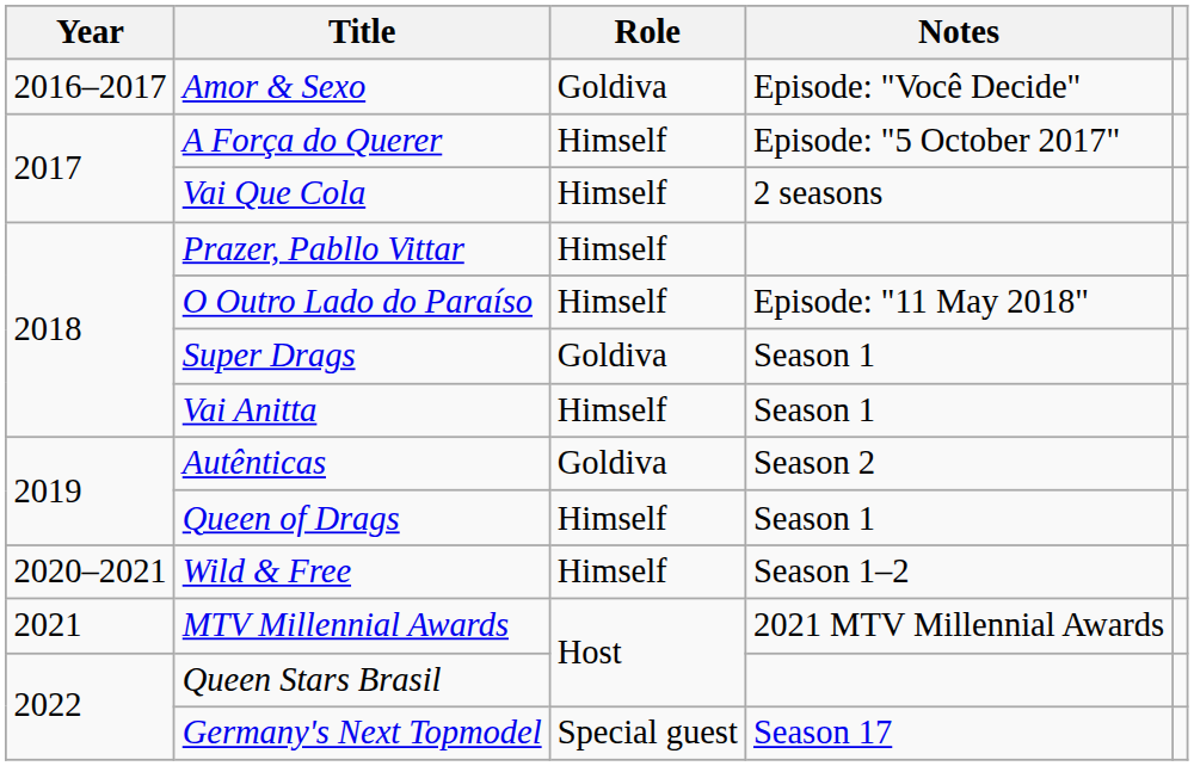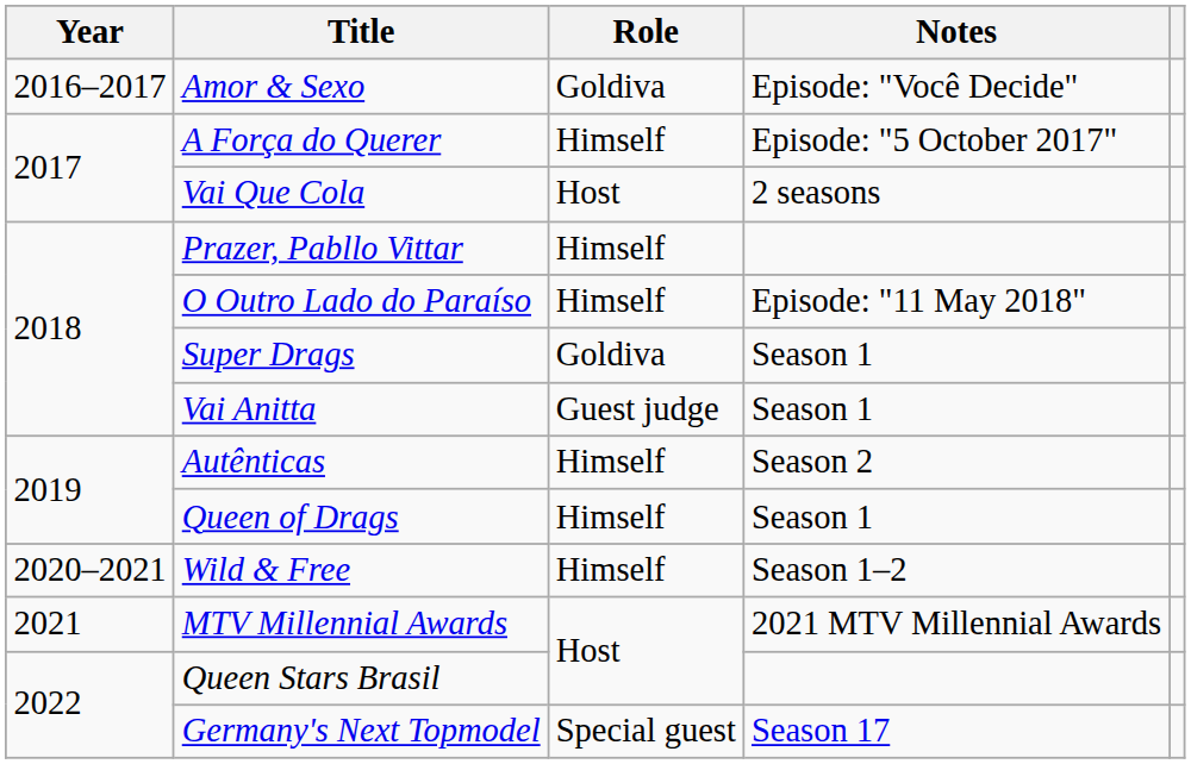Vai Que Cola | Role: Himself -> Host
Vai Anitta | Role: Himself -> Guest judge
Autênticas | Role: Goldiva -> Himself
